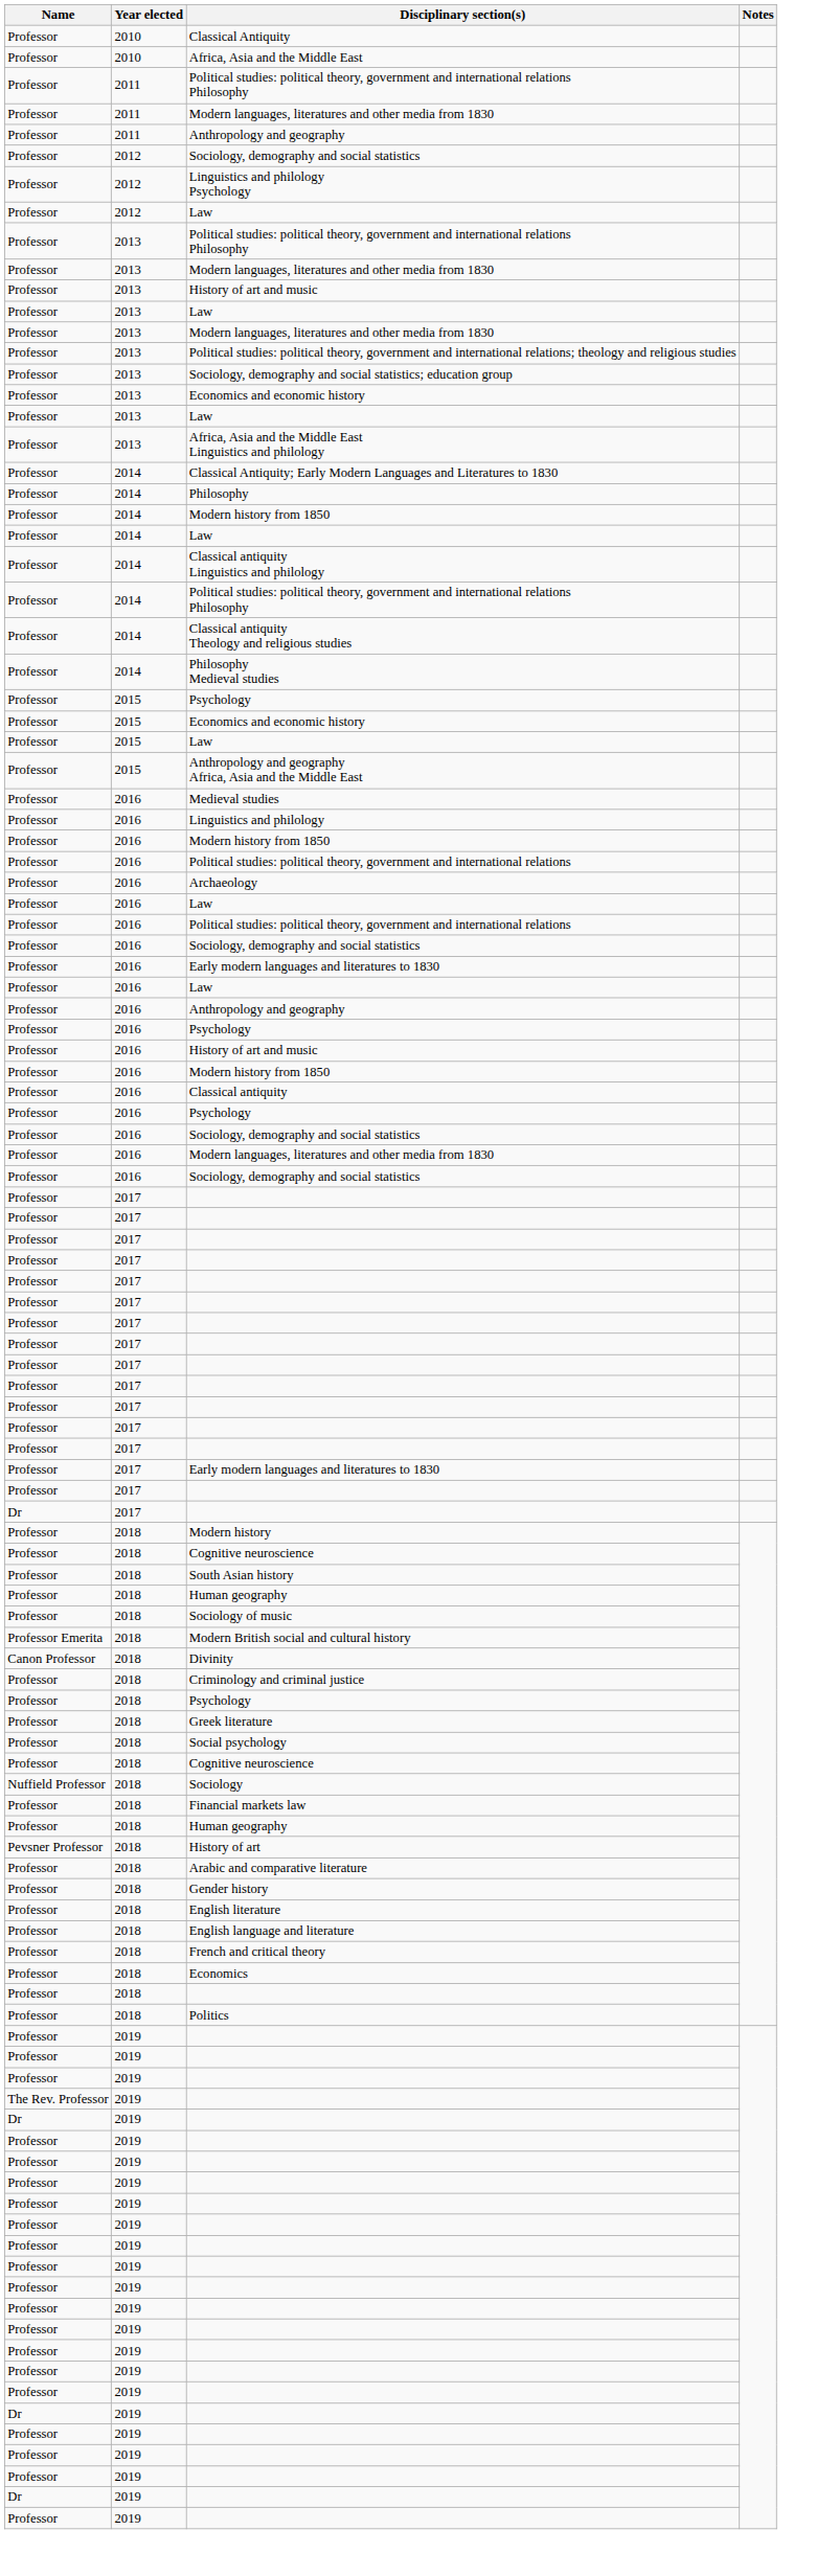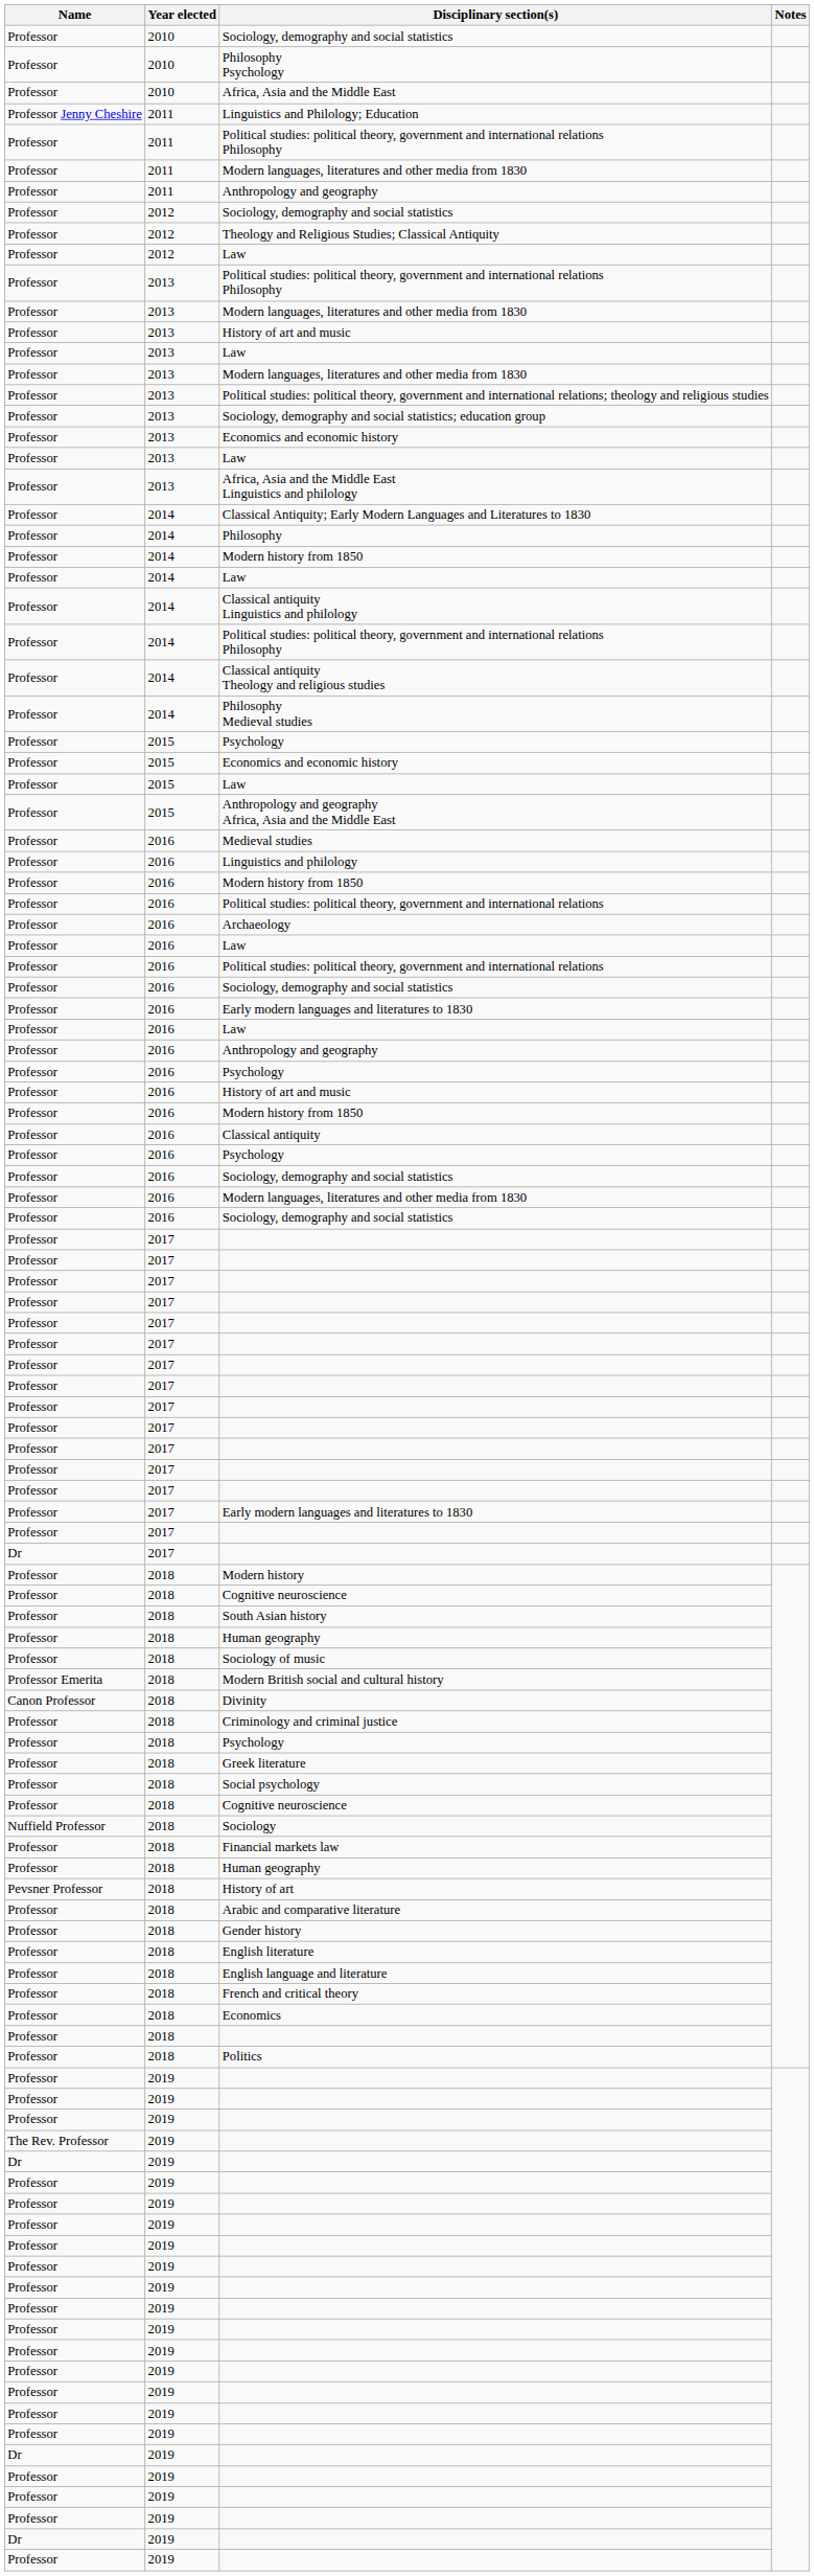- row: Professor | 2010 | Classical Antiquity
+ row: Professor | 2010 | Sociology, demography and social statistics
+ row: Professor | 2010 | Philosophy Psychology
+ row: Professor Jenny Cheshire | 2011 | Linguistics and Philology; Education
+ row: Professor | 2012 | Theology and Religious Studies; Classical Antiquity
- row: Professor | 2012 | Linguistics and philology Psychology
